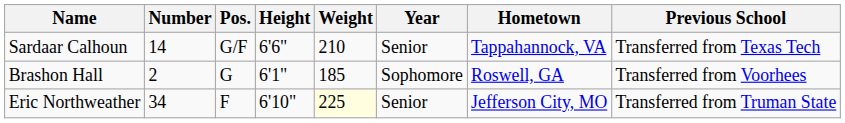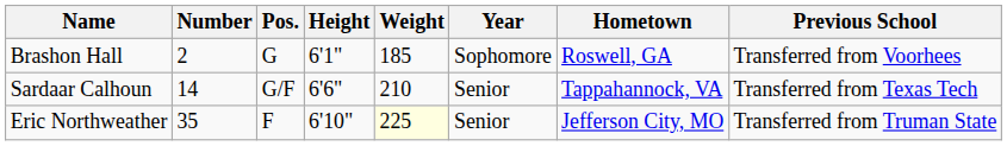rows swapped: Brashon Hall <-> Sardaar Calhoun
Eric Northweather | Number: 34 -> 35
